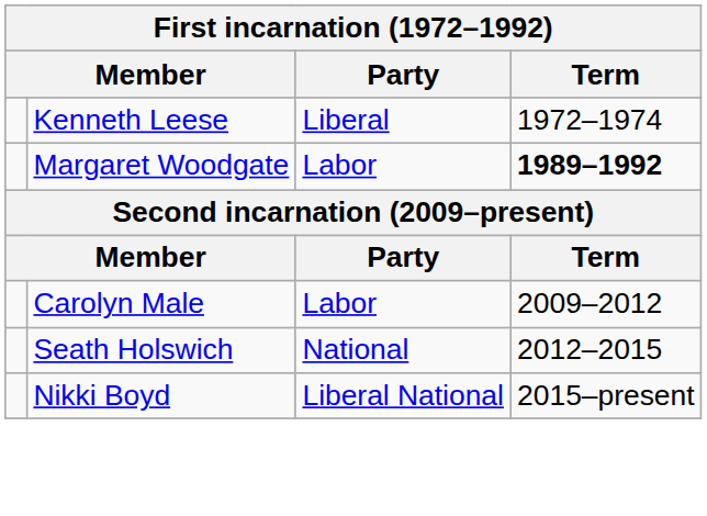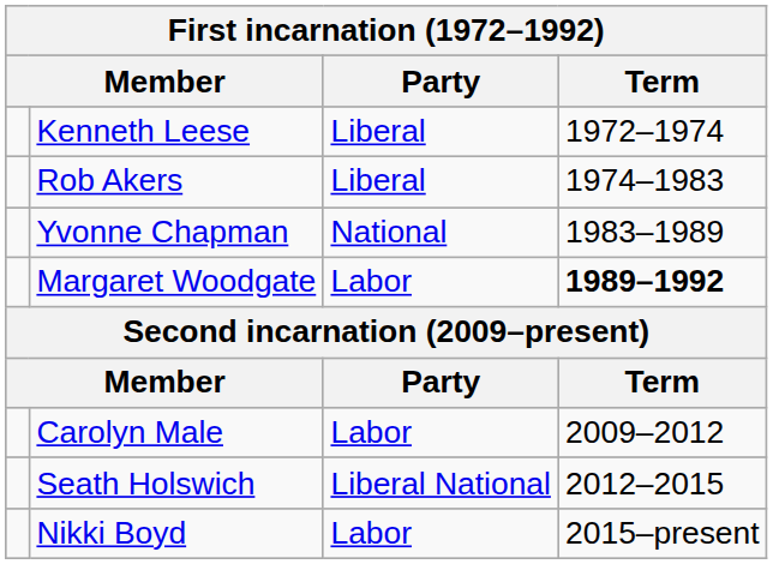+ row: Rob Akers | Liberal | 1974–1983
+ row: Yvonne Chapman | National | 1983–1989
Seath Holswich | Party: National -> Liberal National
Nikki Boyd | Party: Liberal National -> Labor
